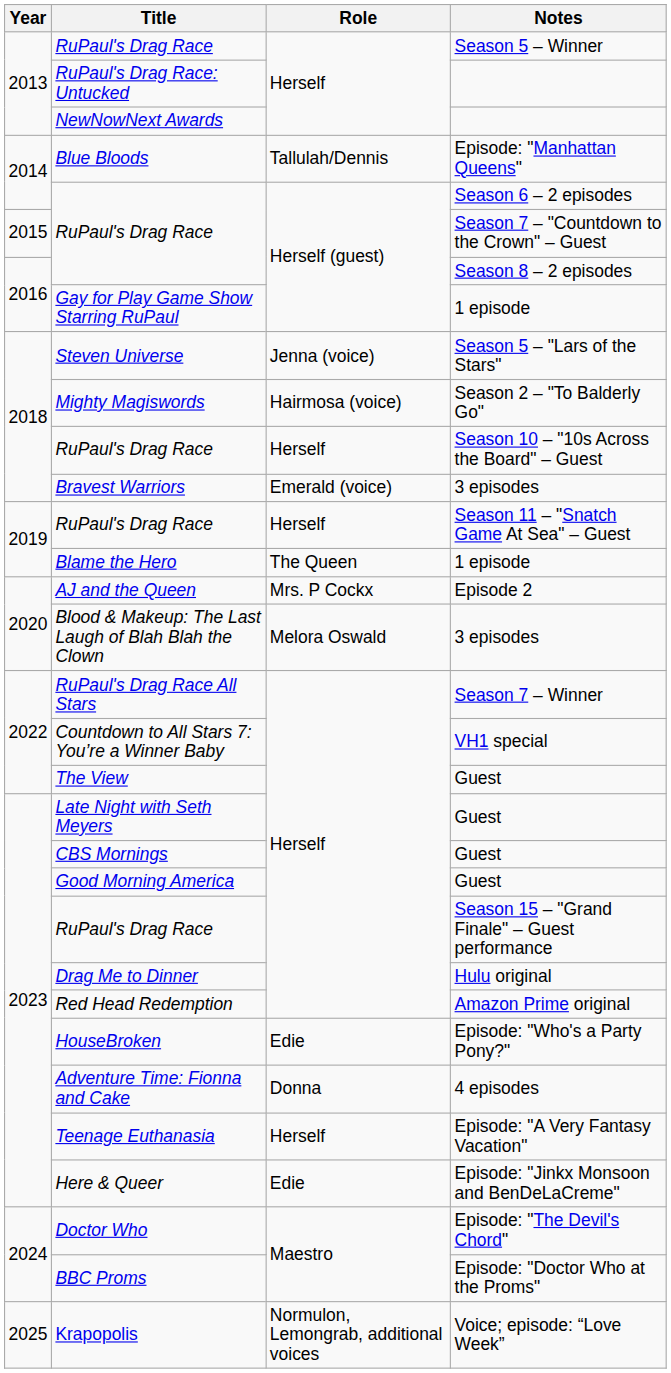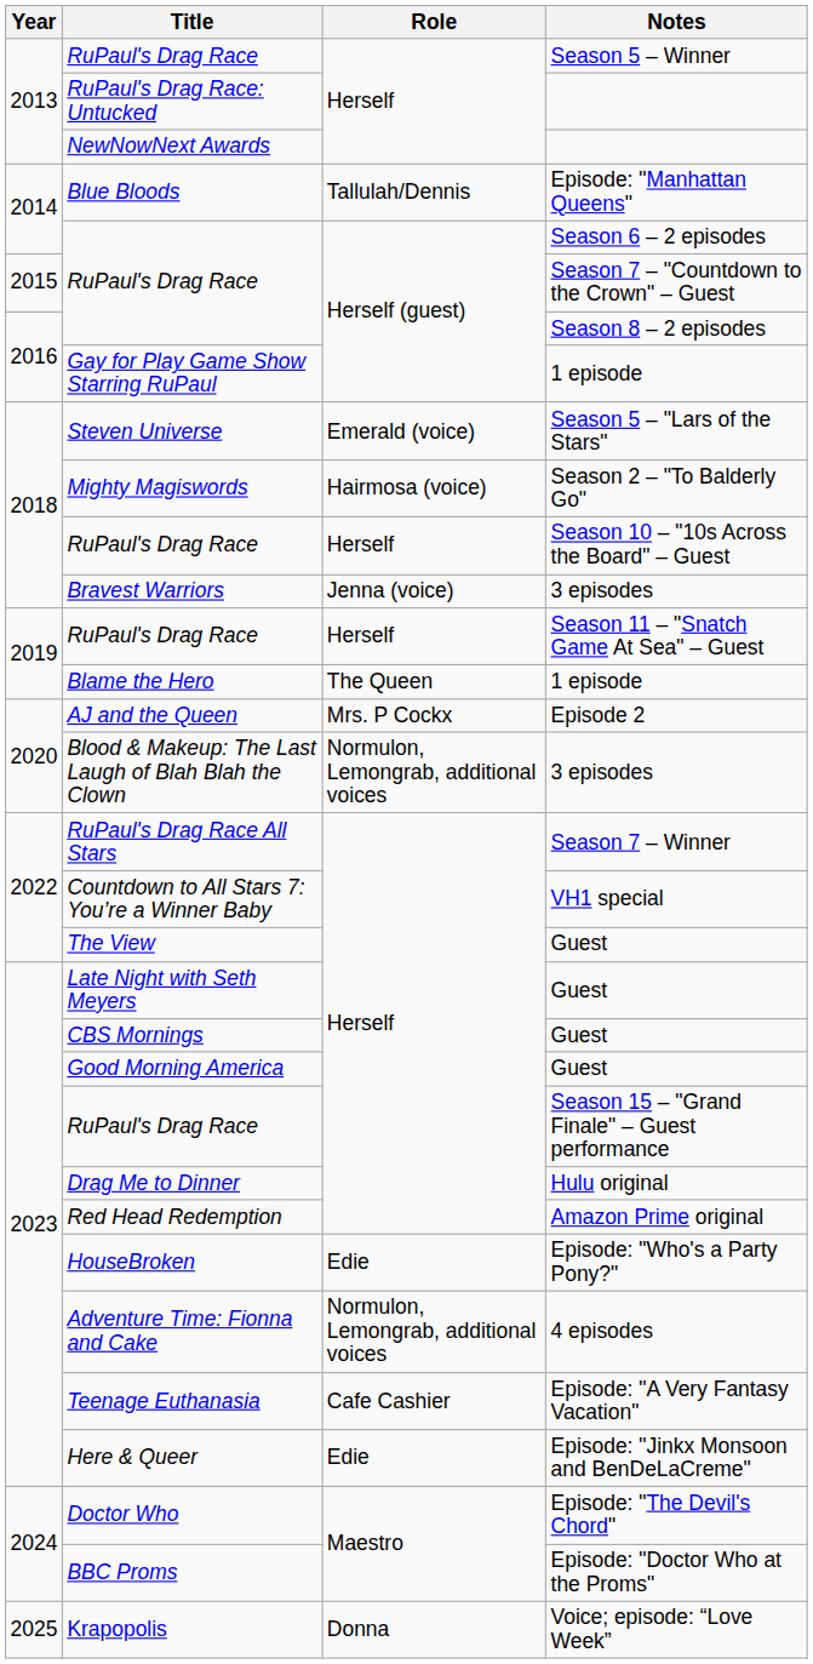Steven Universe | Role: Jenna (voice) -> Emerald (voice)
Bravest Warriors | Role: Emerald (voice) -> Jenna (voice)
Blood & Makeup: The Last Laugh of Blah Blah the Clown | Role: Melora Oswald -> Normulon, Lemongrab, additional voices
Adventure Time: Fionna and Cake | Role: Donna -> Normulon, Lemongrab, additional voices
Teenage Euthanasia | Role: Herself -> Cafe Cashier
Krapopolis | Role: Normulon, Lemongrab, additional voices -> Donna
